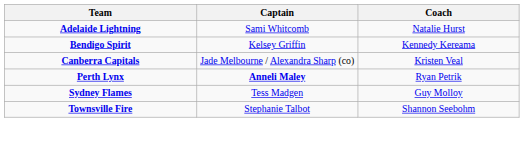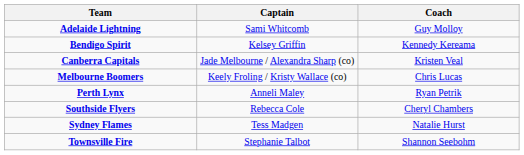Adelaide Lightning | Coach: Natalie Hurst -> Guy Molloy
+ row: Melbourne Boomers | Keely Froling / Kristy Wallace (co) | Chris Lucas
Perth Lynx | Captain: bold -> normal
+ row: Southside Flyers | Rebecca Cole | Cheryl Chambers
Sydney Flames | Coach: Guy Molloy -> Natalie Hurst
